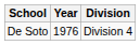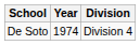De Soto | Year: 1976 -> 1974
